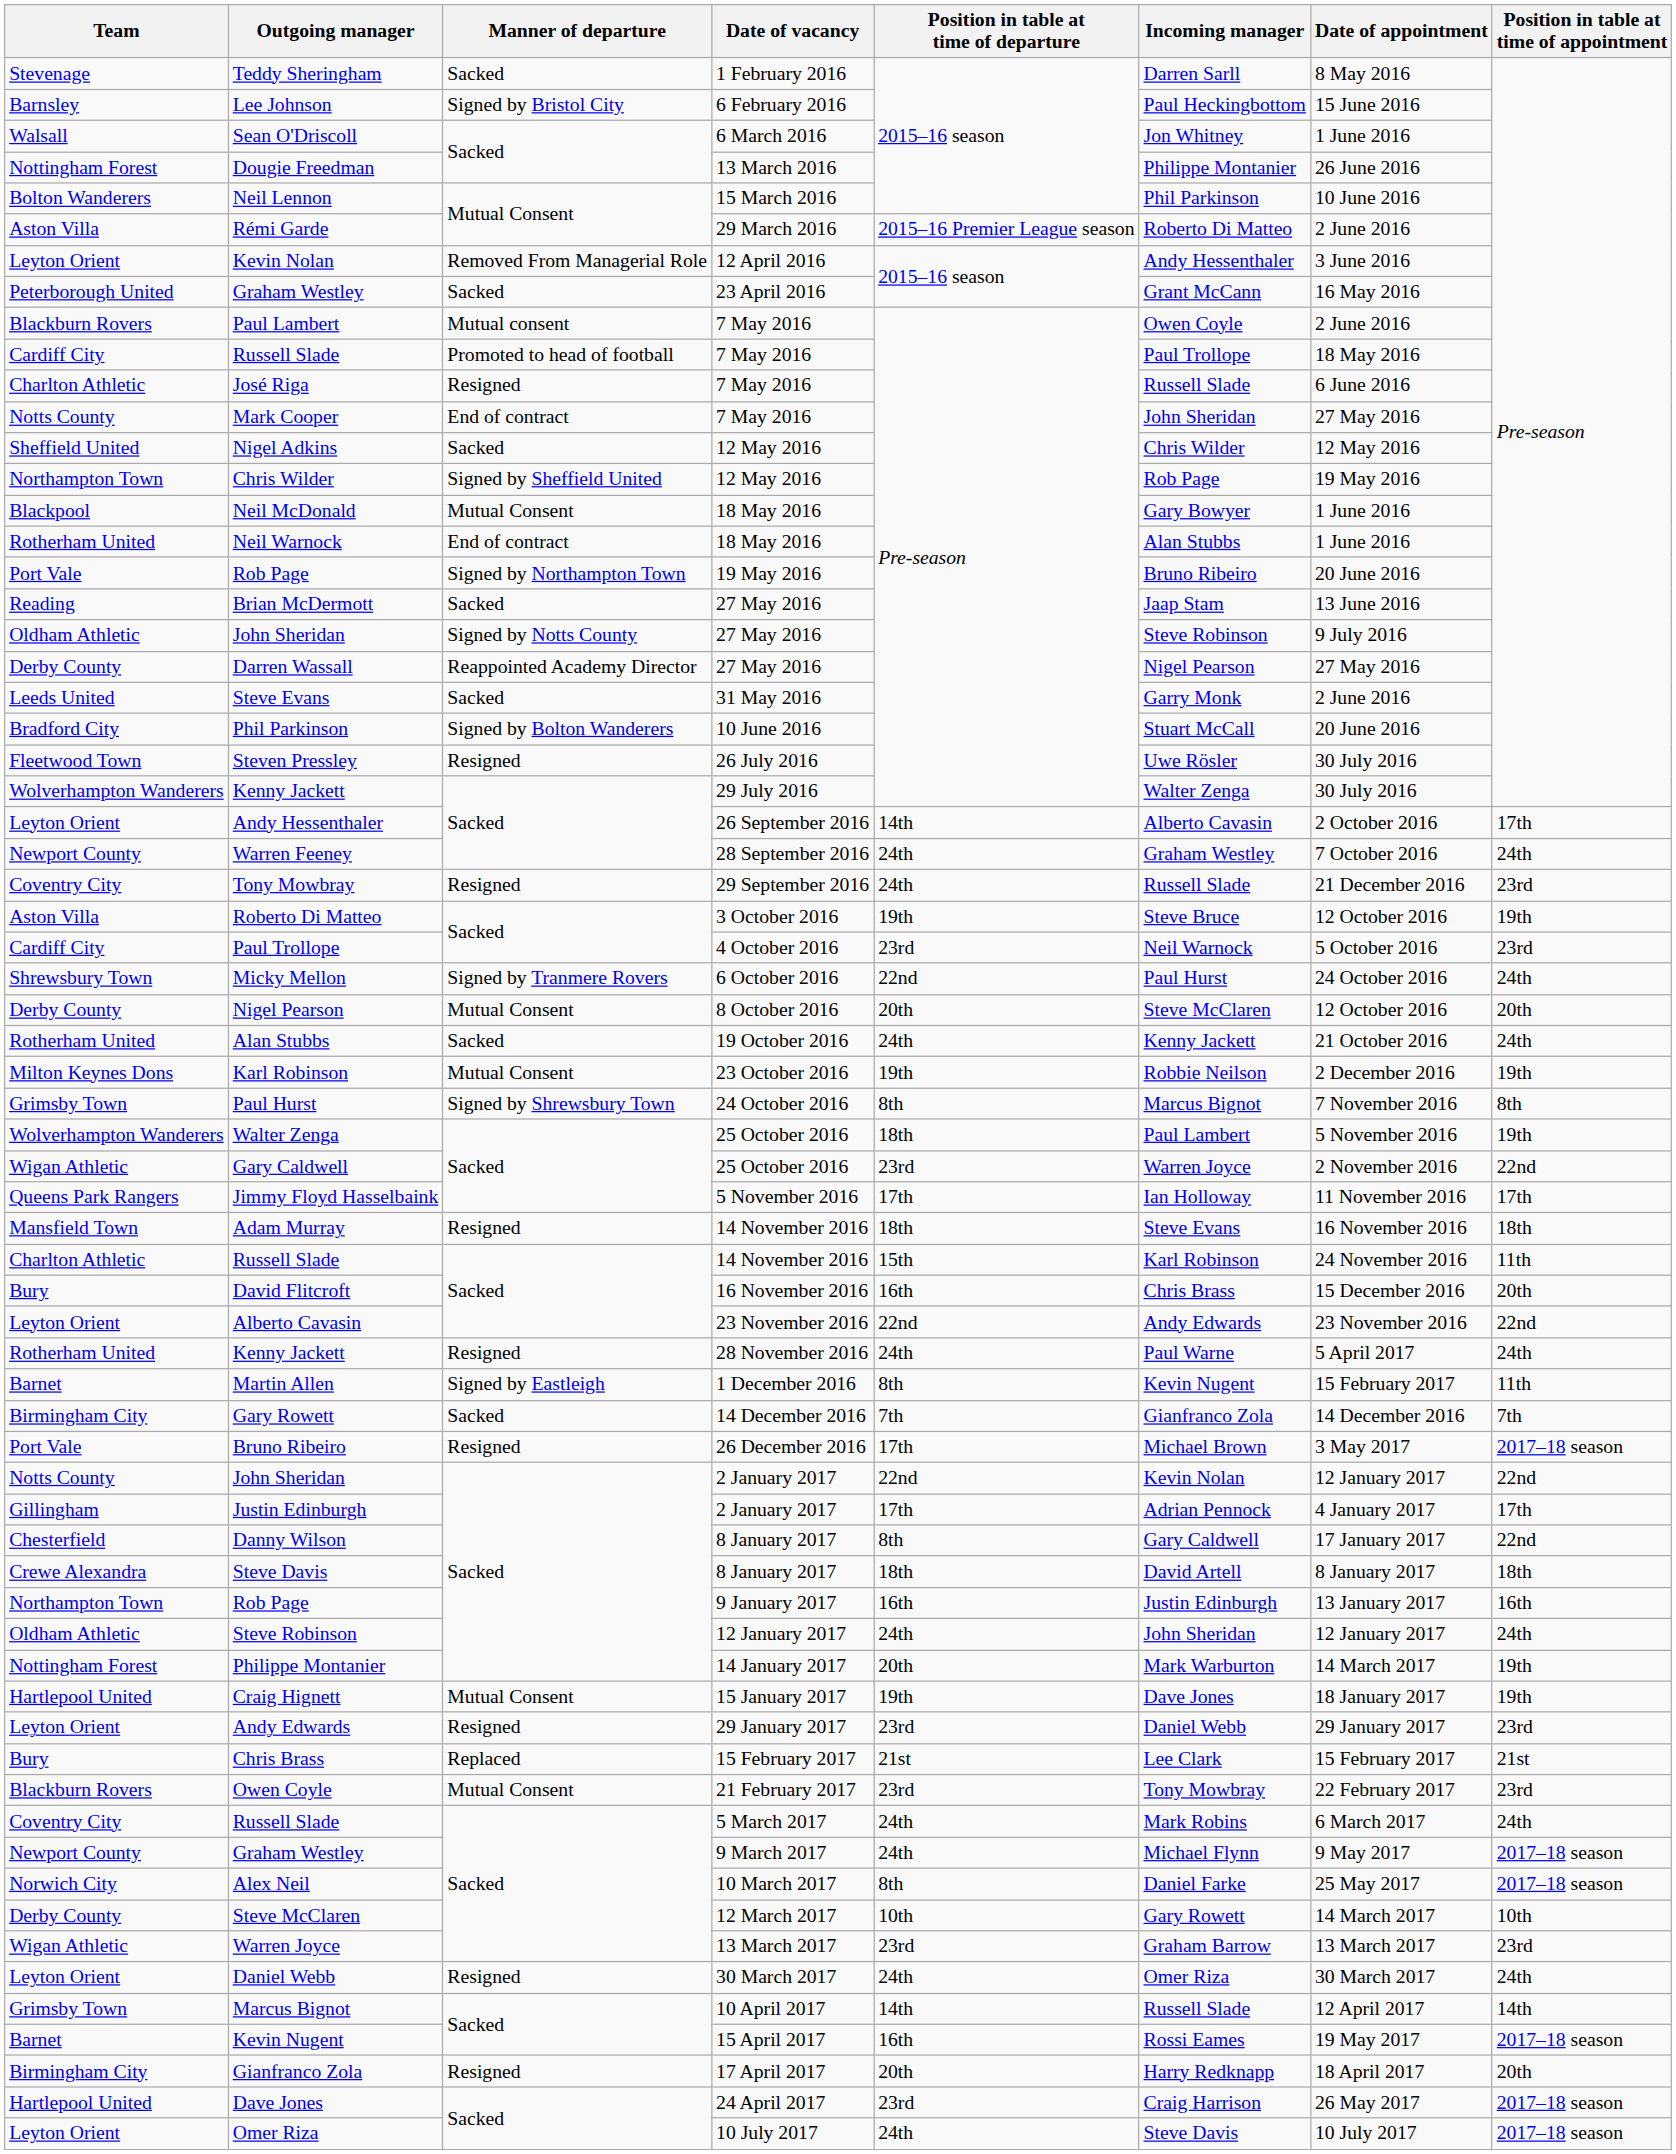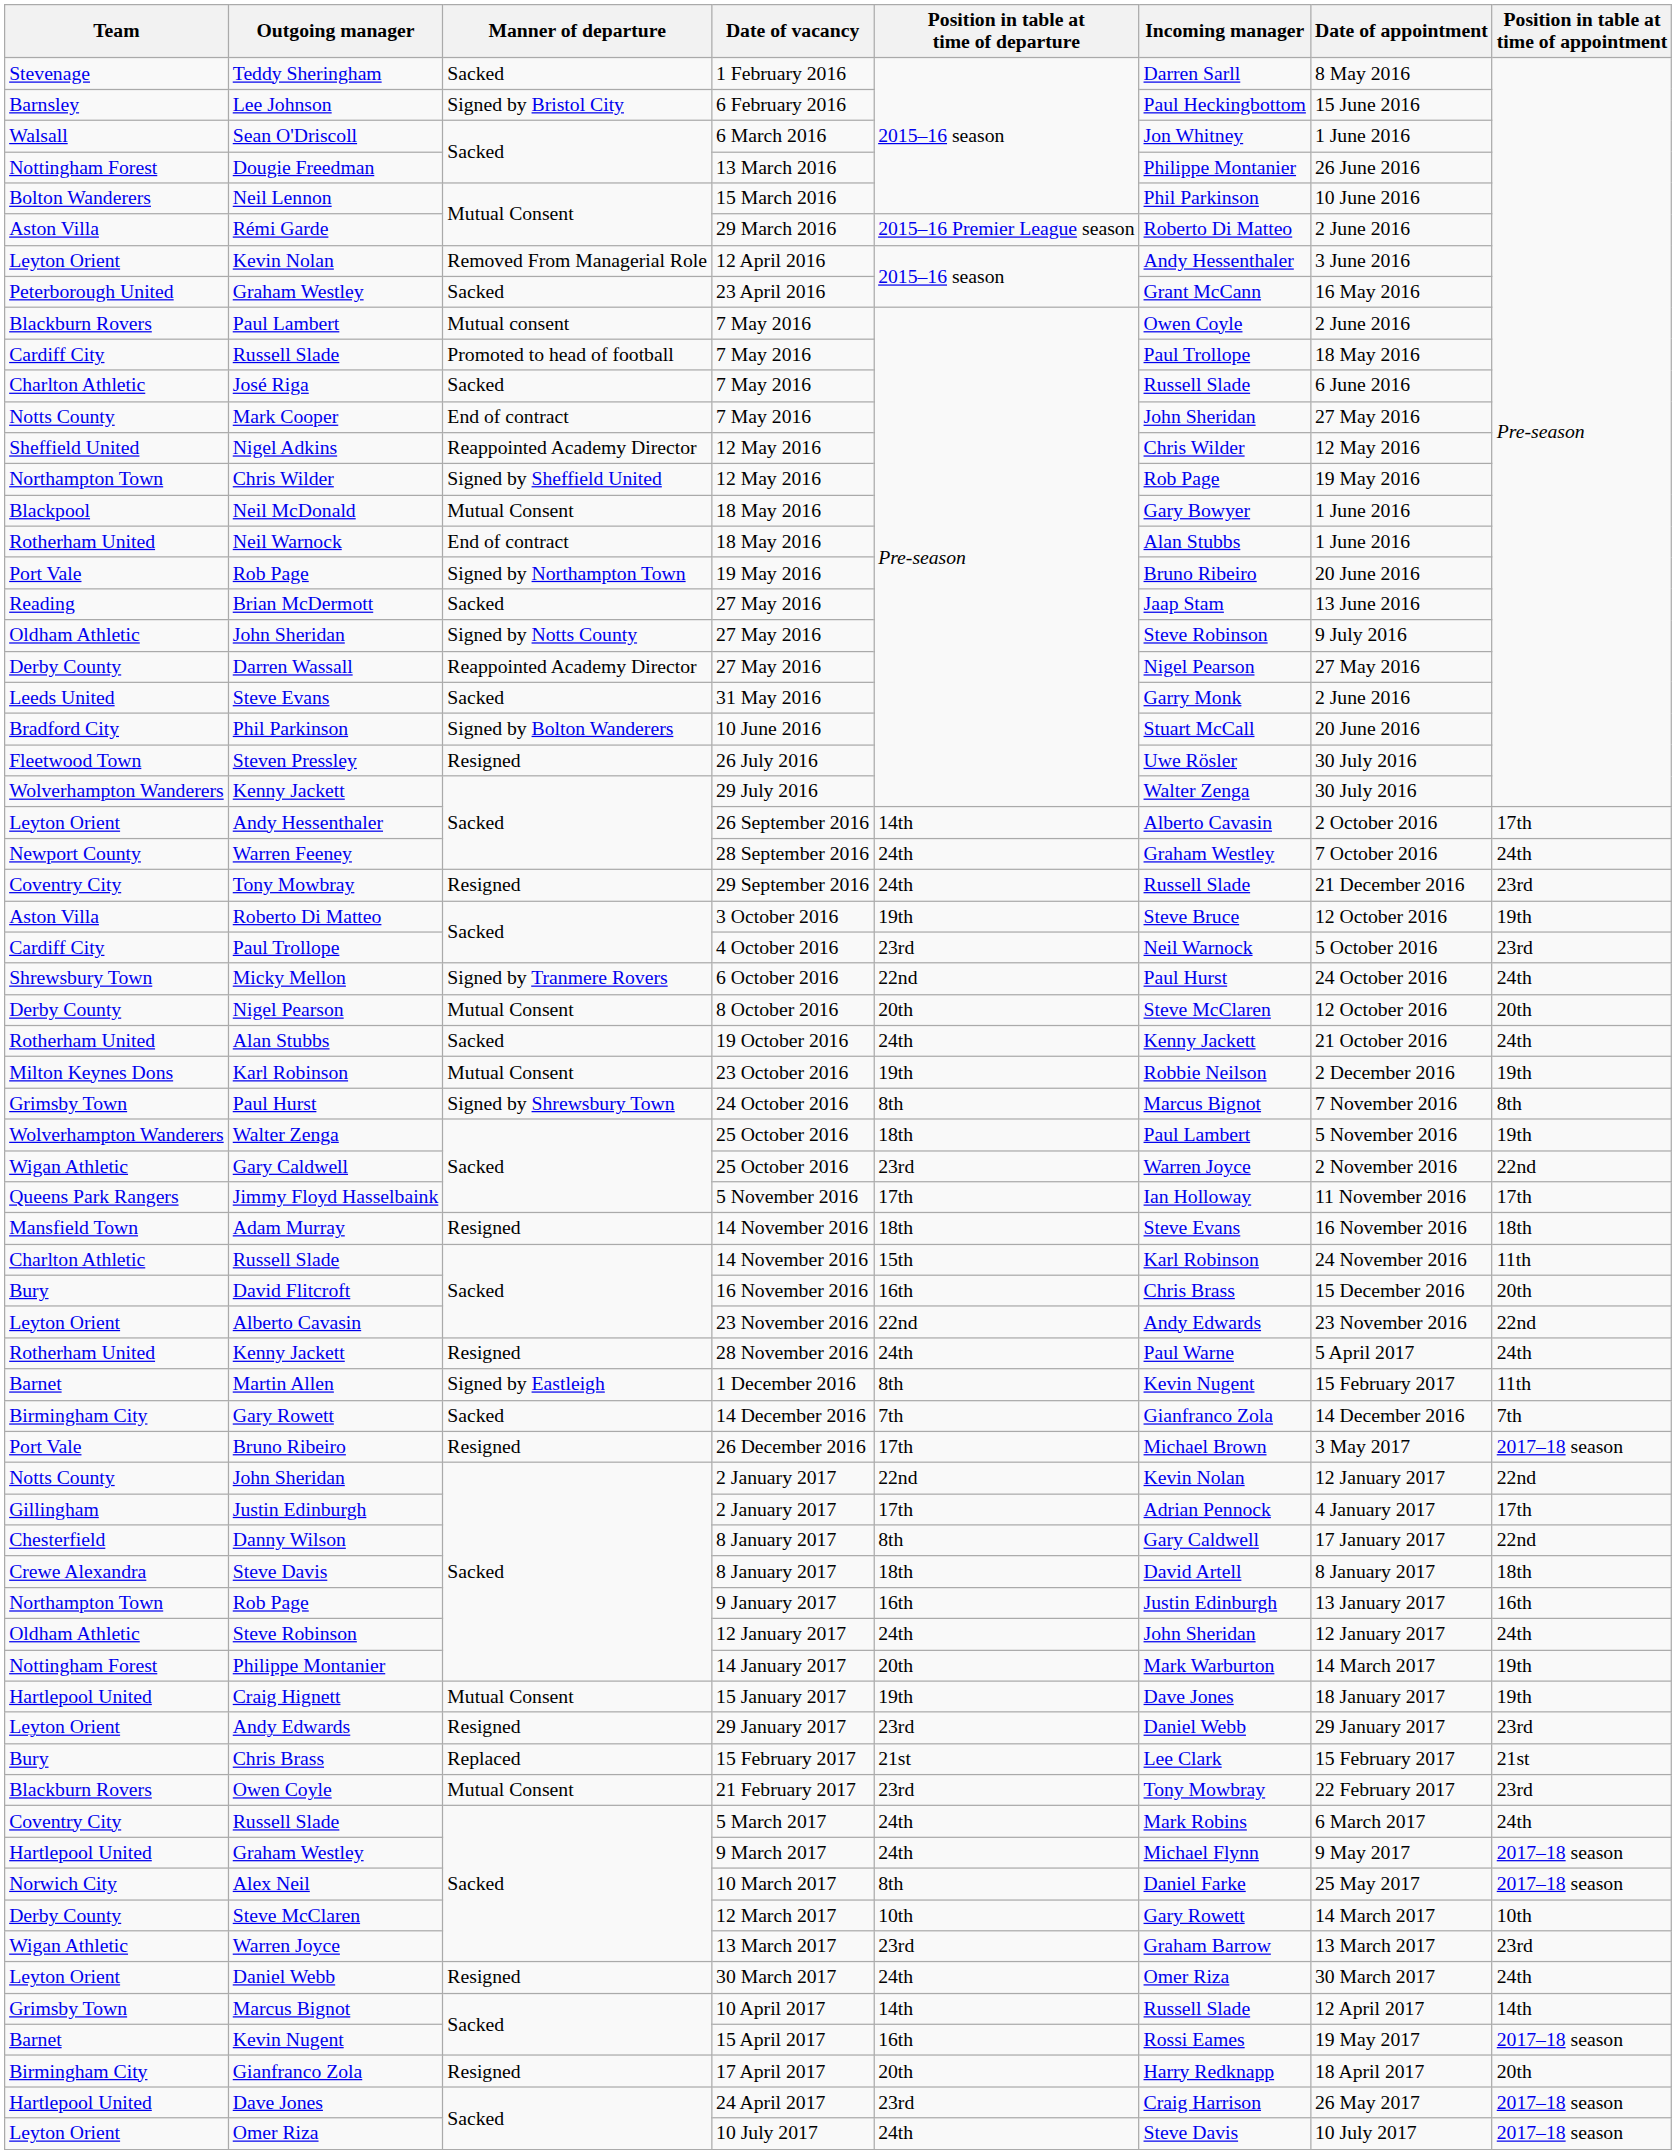José Riga | Manner of departure: Resigned -> Sacked
Nigel Adkins | Manner of departure: Sacked -> Reappointed Academy Director
Graham Westley / 9 March 2017 | Team: Newport County -> Hartlepool United
